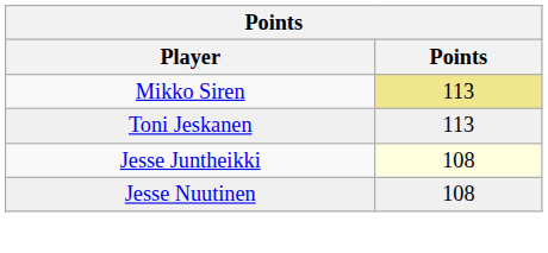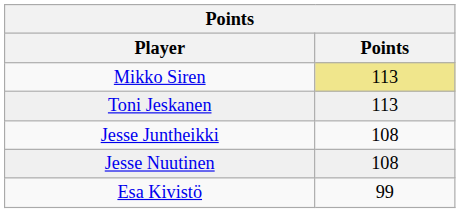Jesse Juntheikki | Points: lightyellow background -> no background
+ row: Esa Kivistö | 99
